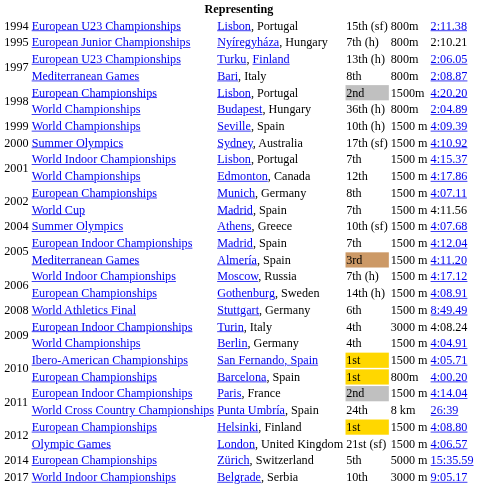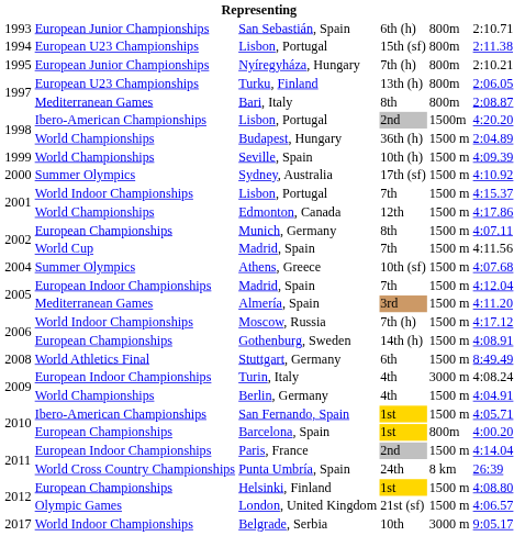+ row: 1993 | European Junior Championships | San Sebastián, Spain | 6th (h) | 800m | 2:10.71
1998 / Lisbon, Portugal | column 2: European Championships -> Ibero-American Championships
Budapest, Hungary | column 5: 800m -> 1500 m
- row: 2014 | European Championships | Zürich, Switzerland | 5th | 5000 m | 15:35.59
